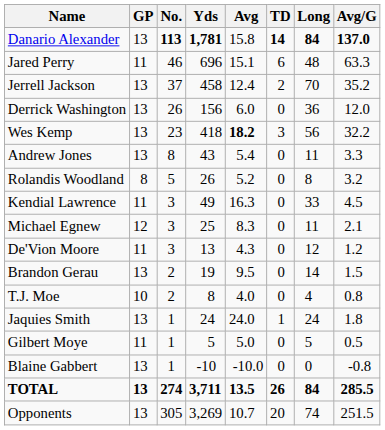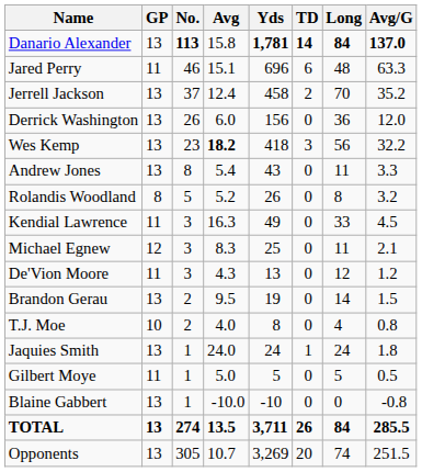columns swapped: Yds <-> Avg
